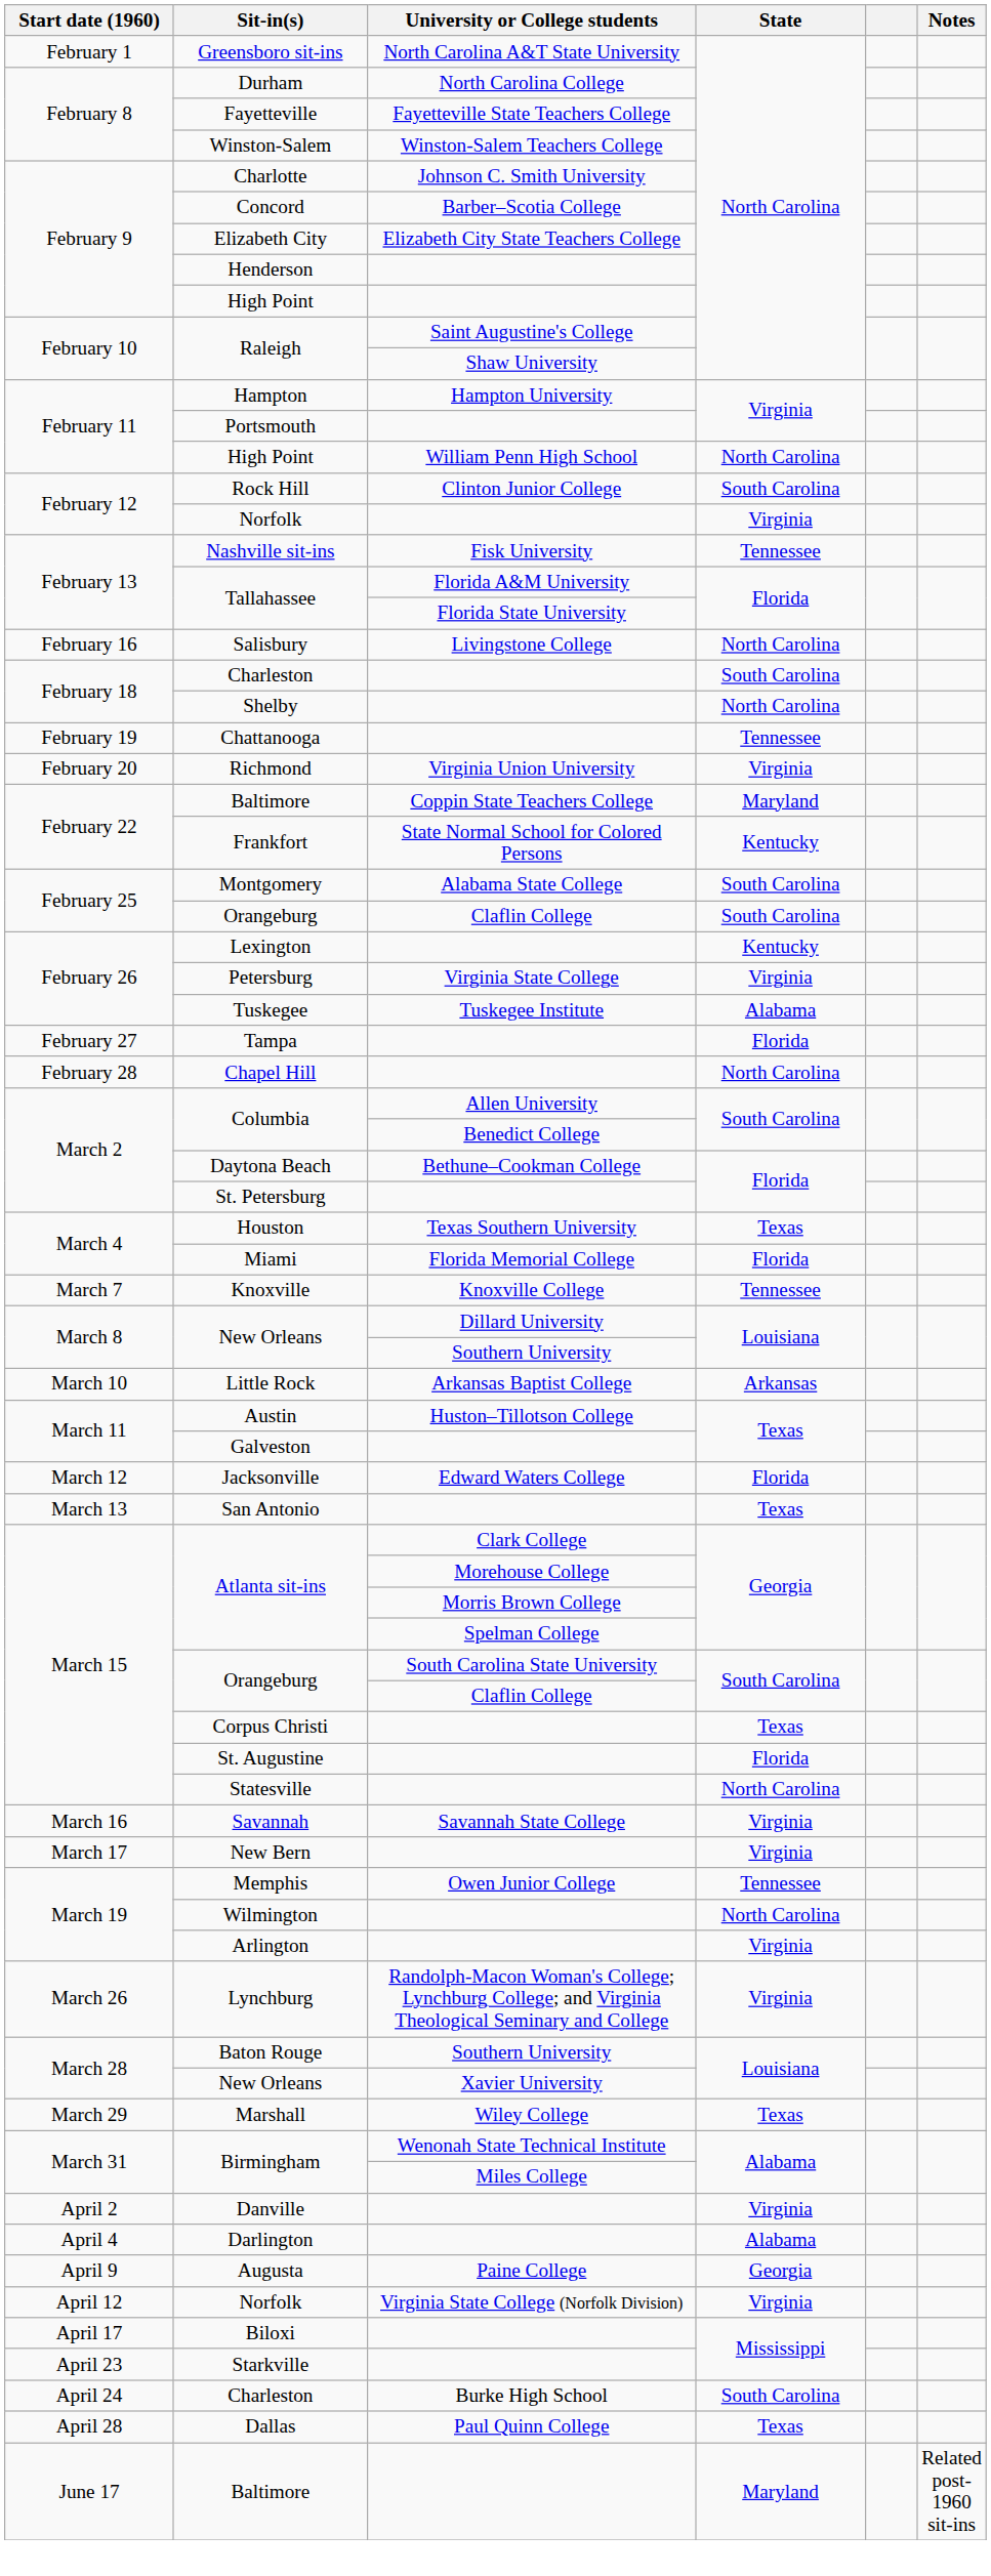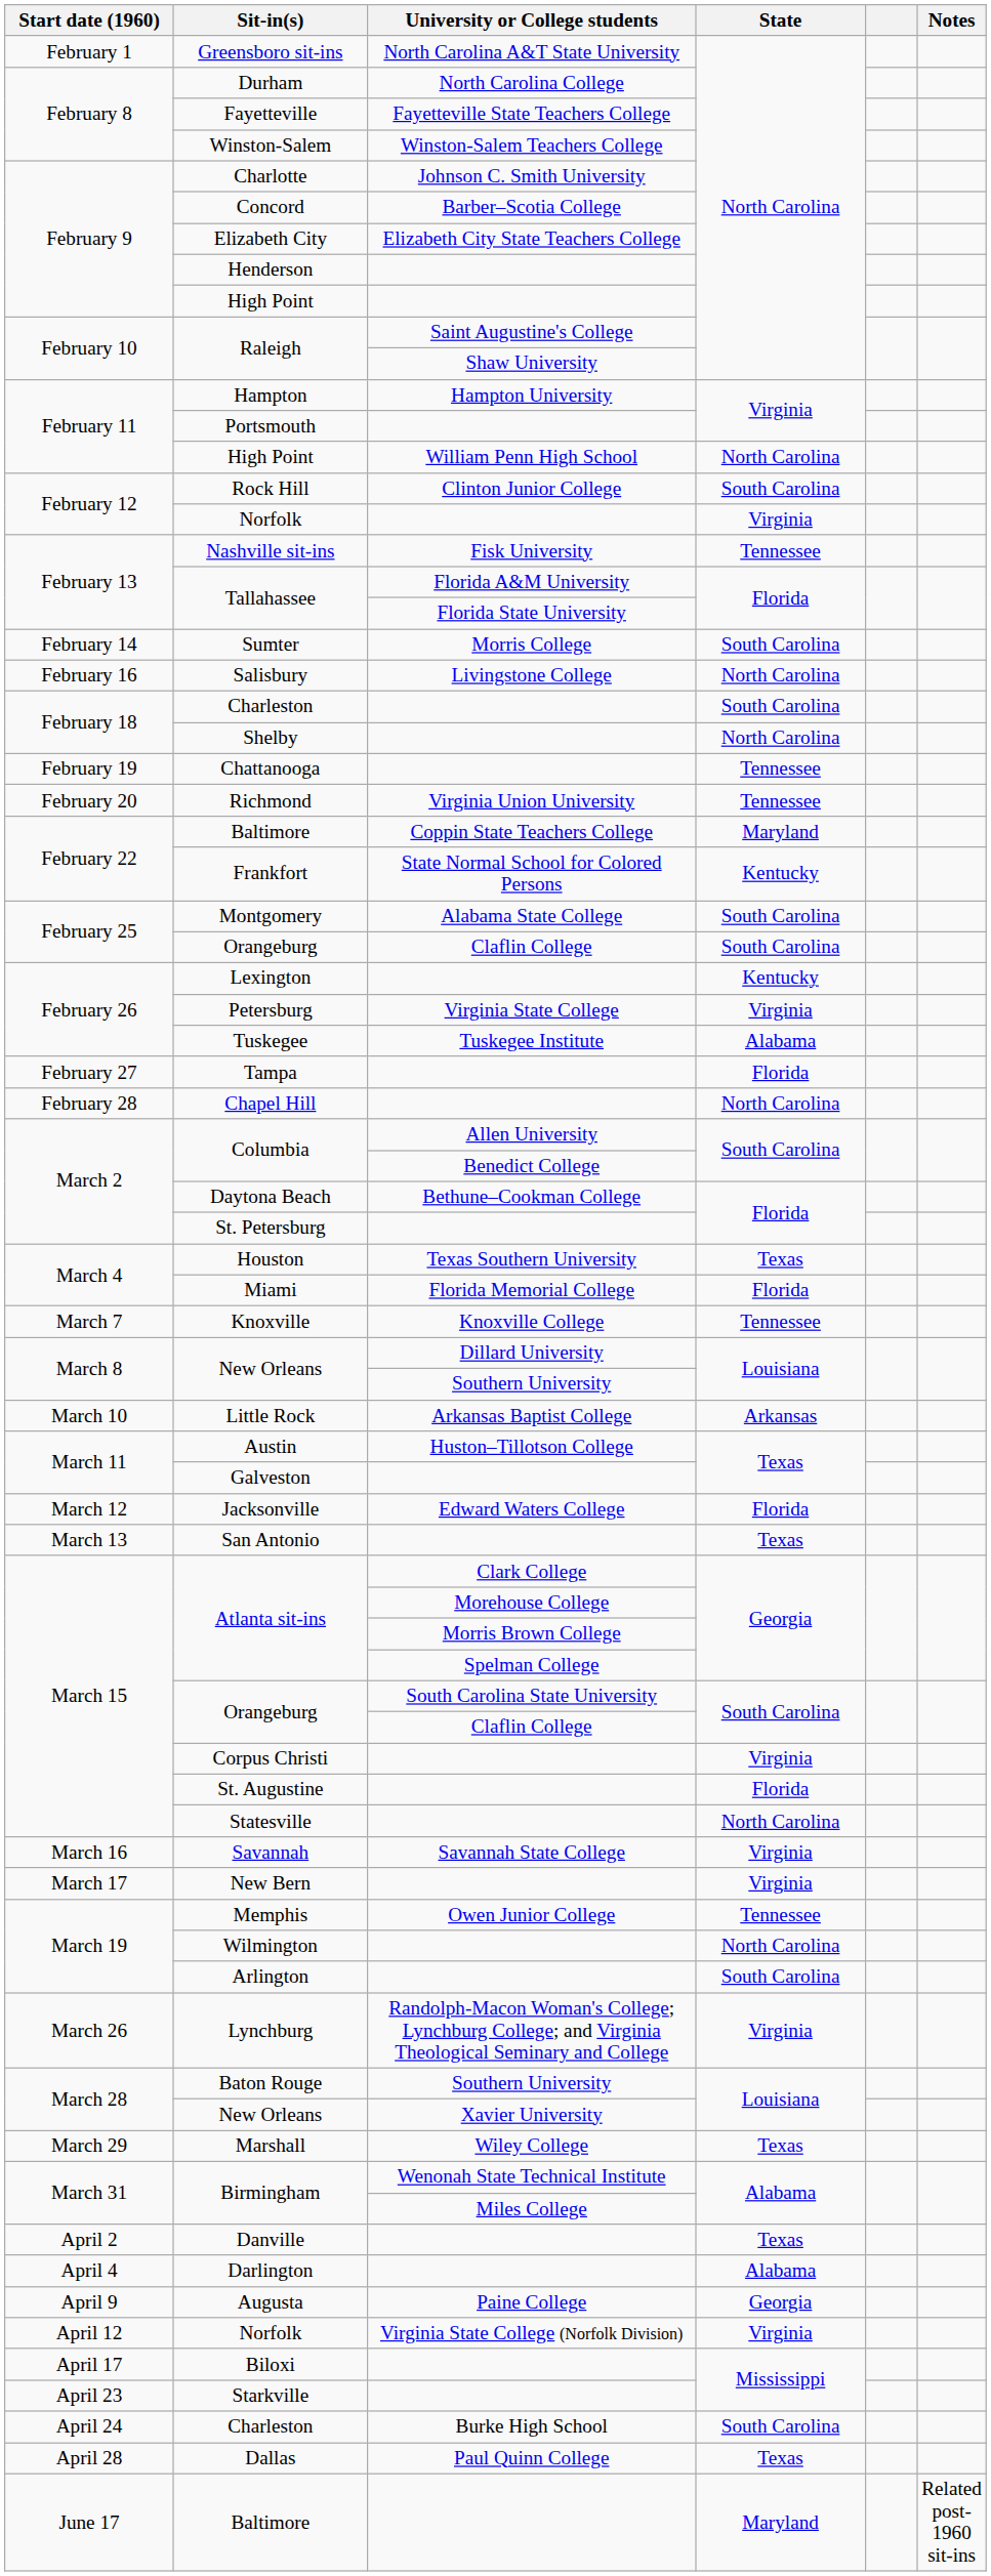+ row: February 14 | Sumter | Morris College | South Carolina
Richmond | State: Virginia -> Tennessee
Corpus Christi | State: Texas -> Virginia
Arlington | State: Virginia -> South Carolina
Danville | State: Virginia -> Texas
